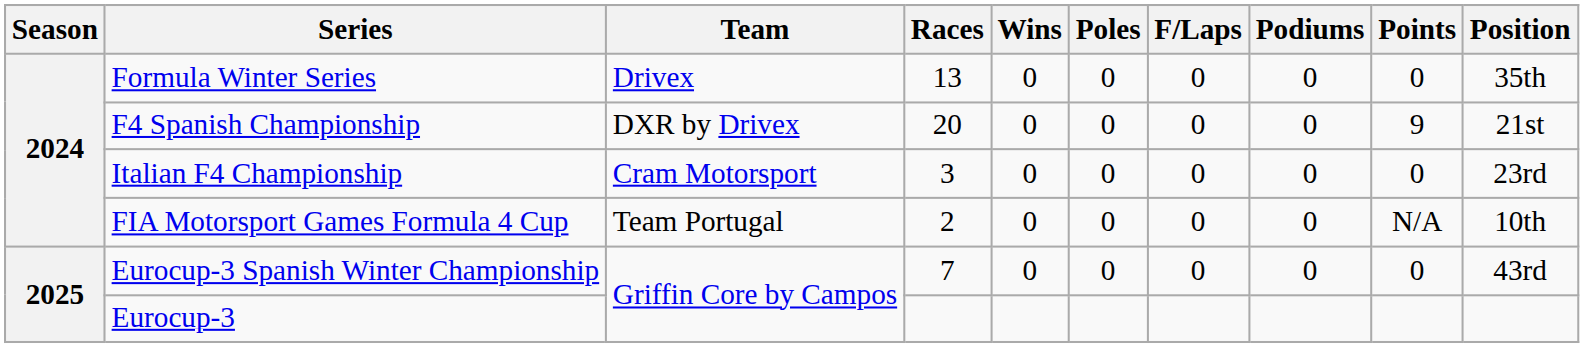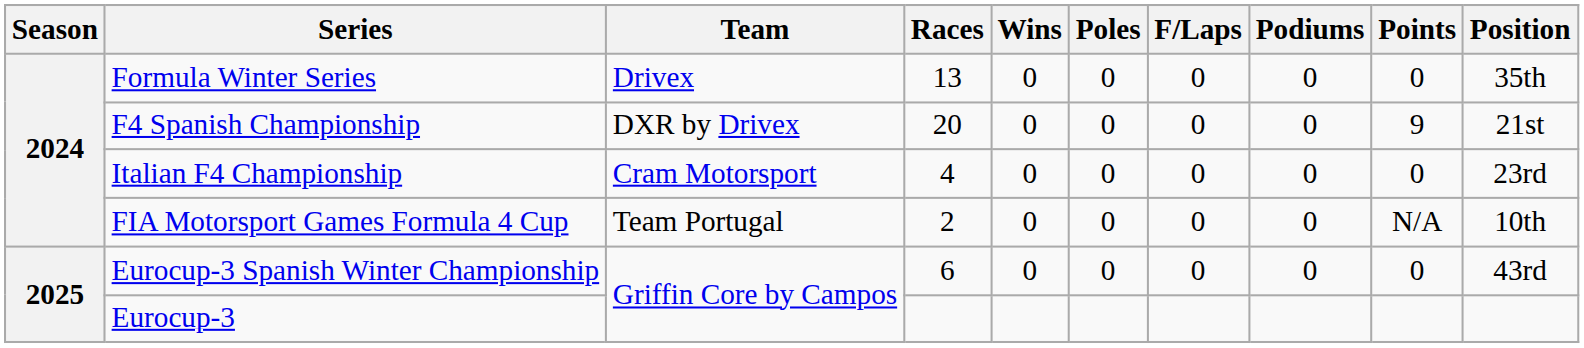Italian F4 Championship | Races: 3 -> 4
Eurocup-3 Spanish Winter Championship | Races: 7 -> 6
